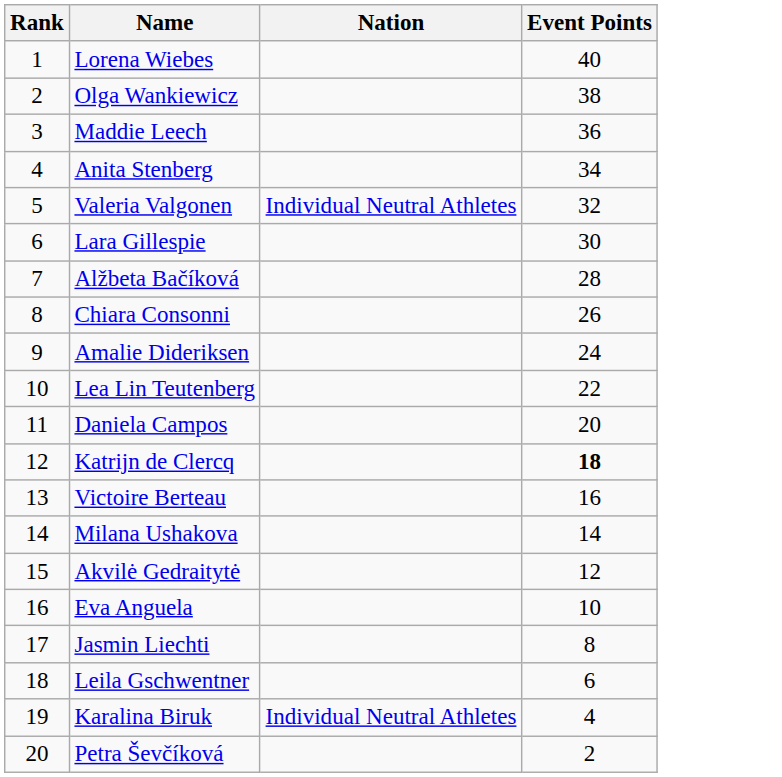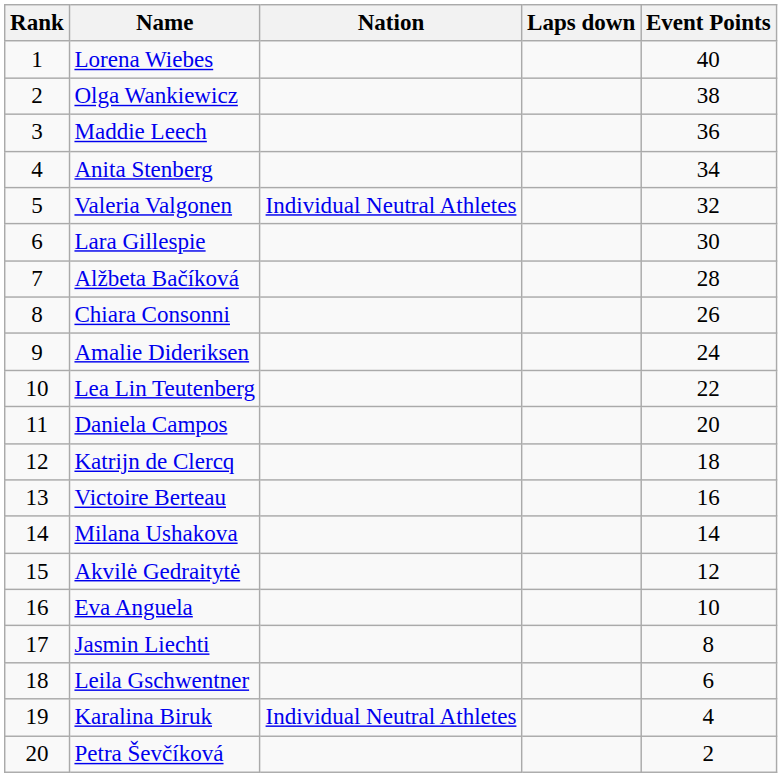+ column: Laps down
Katrijn de Clercq | Event Points: bold -> normal
